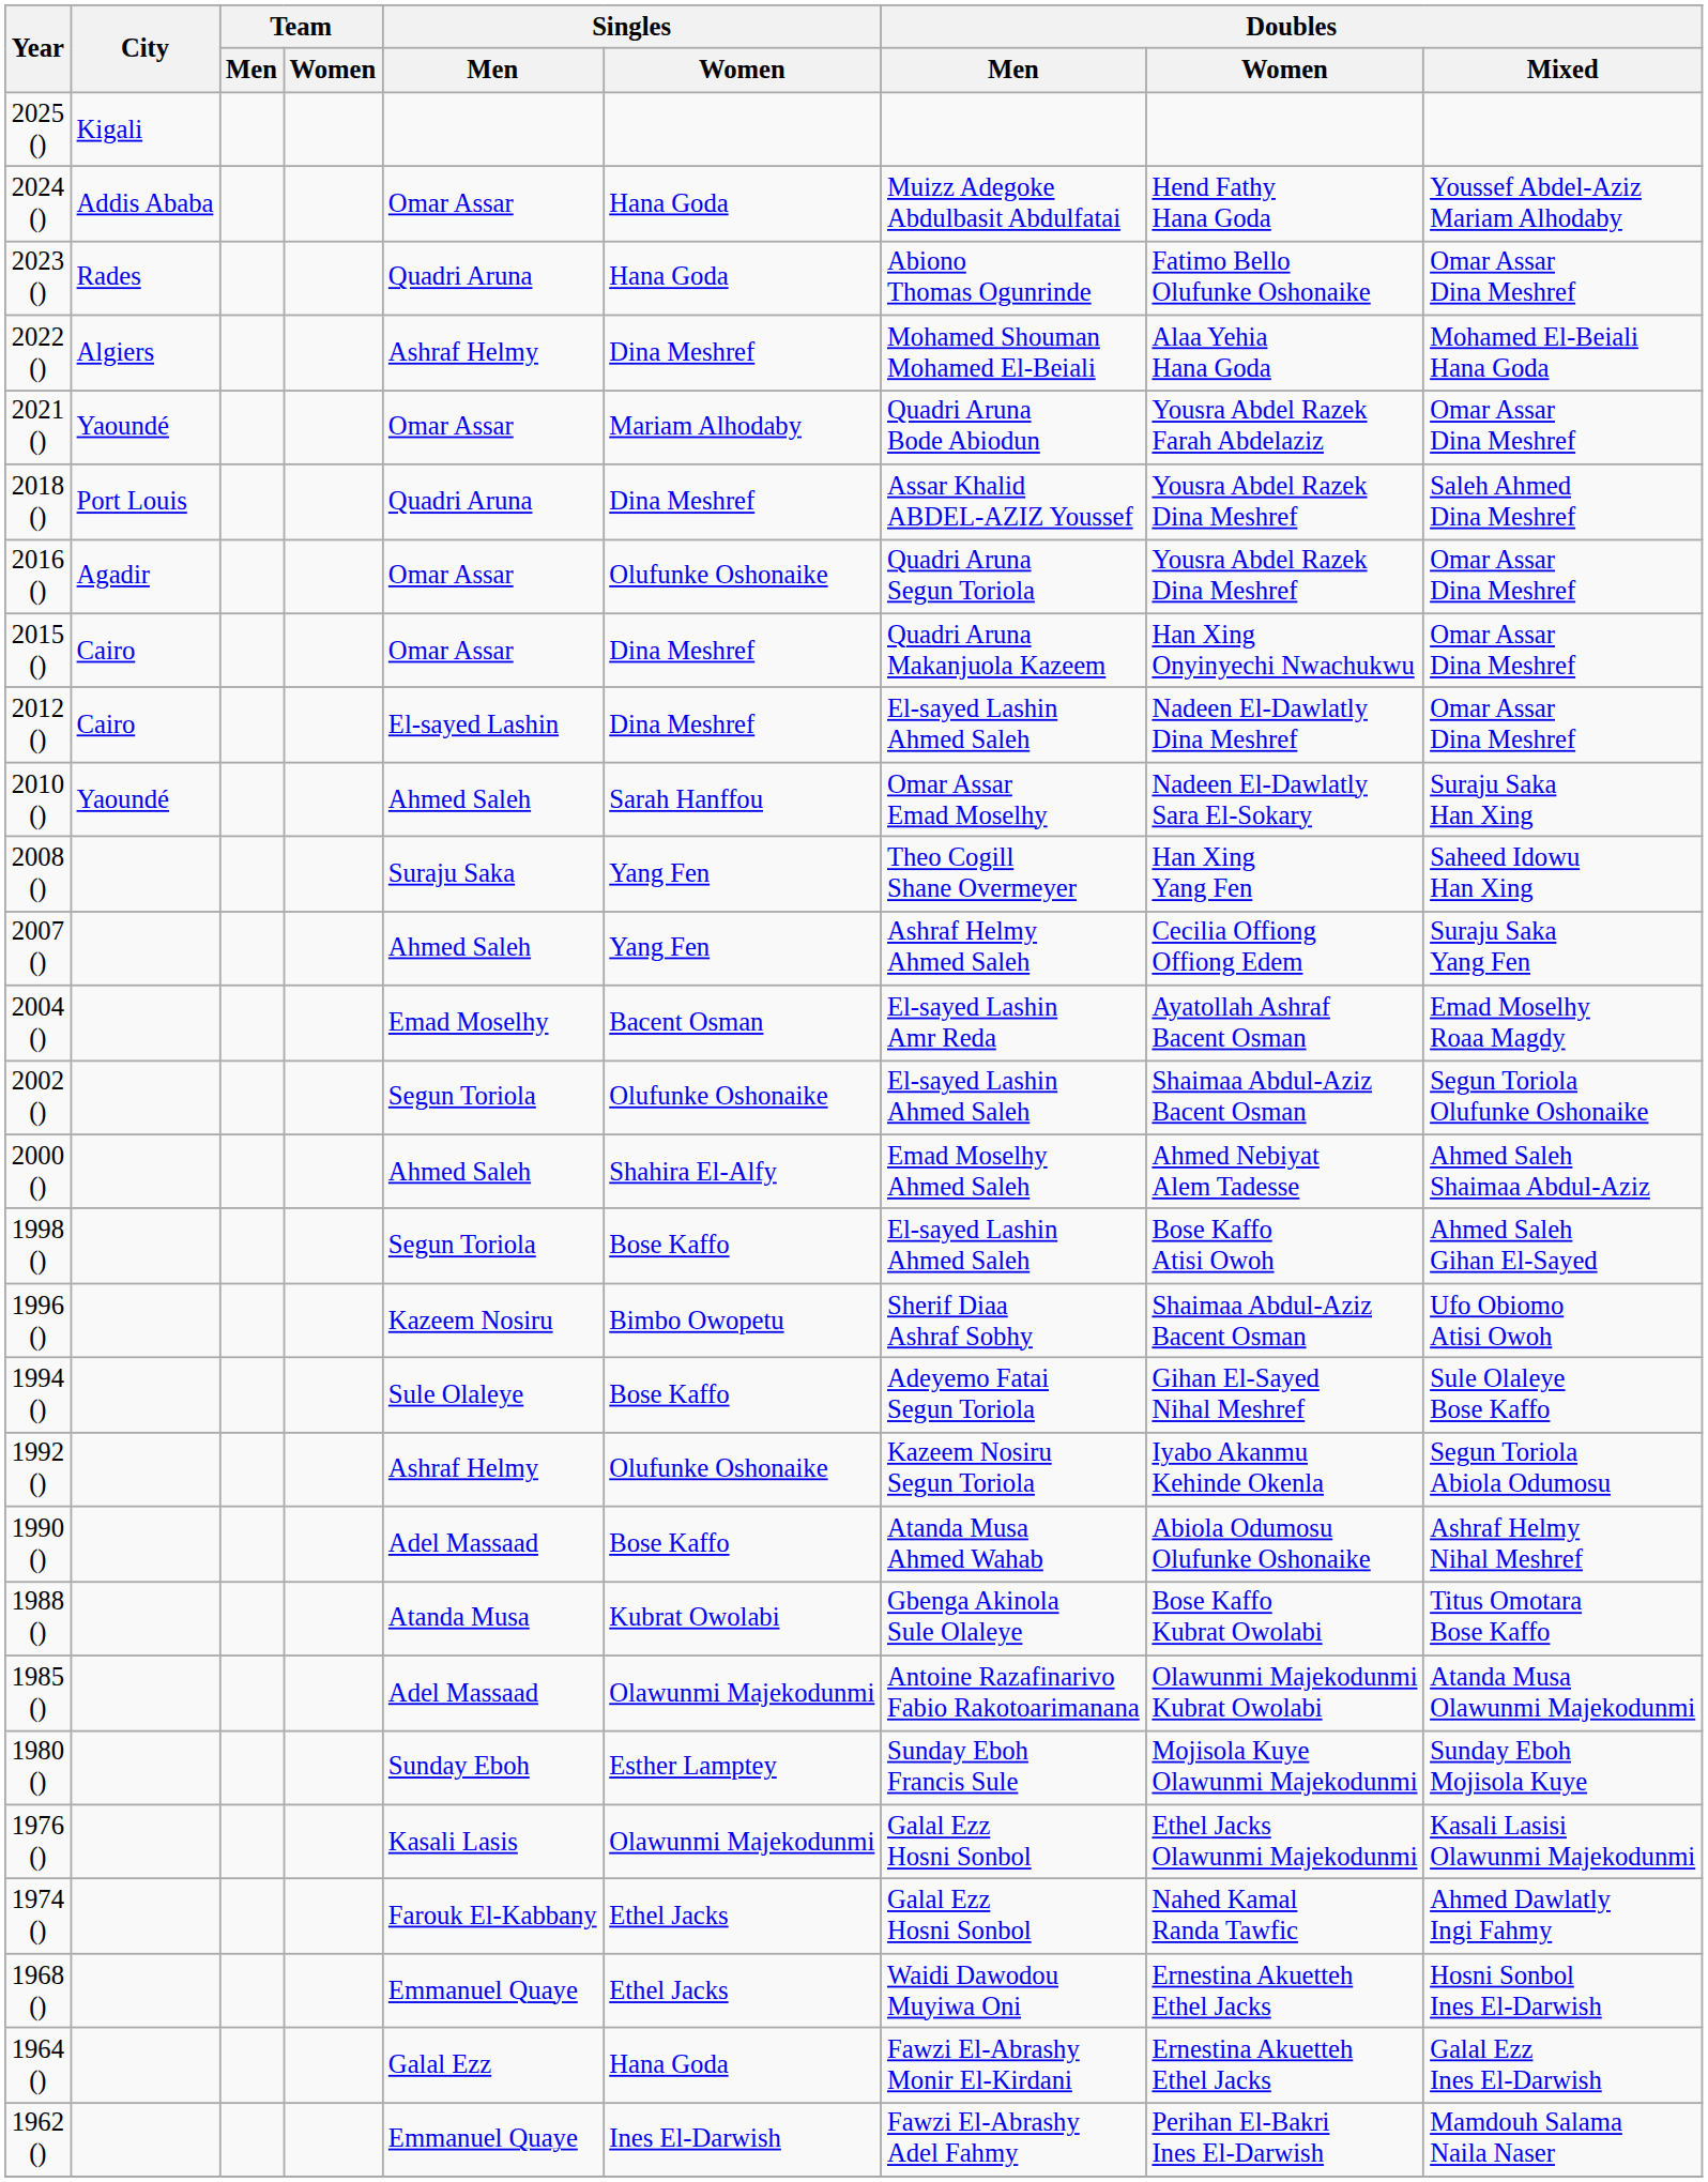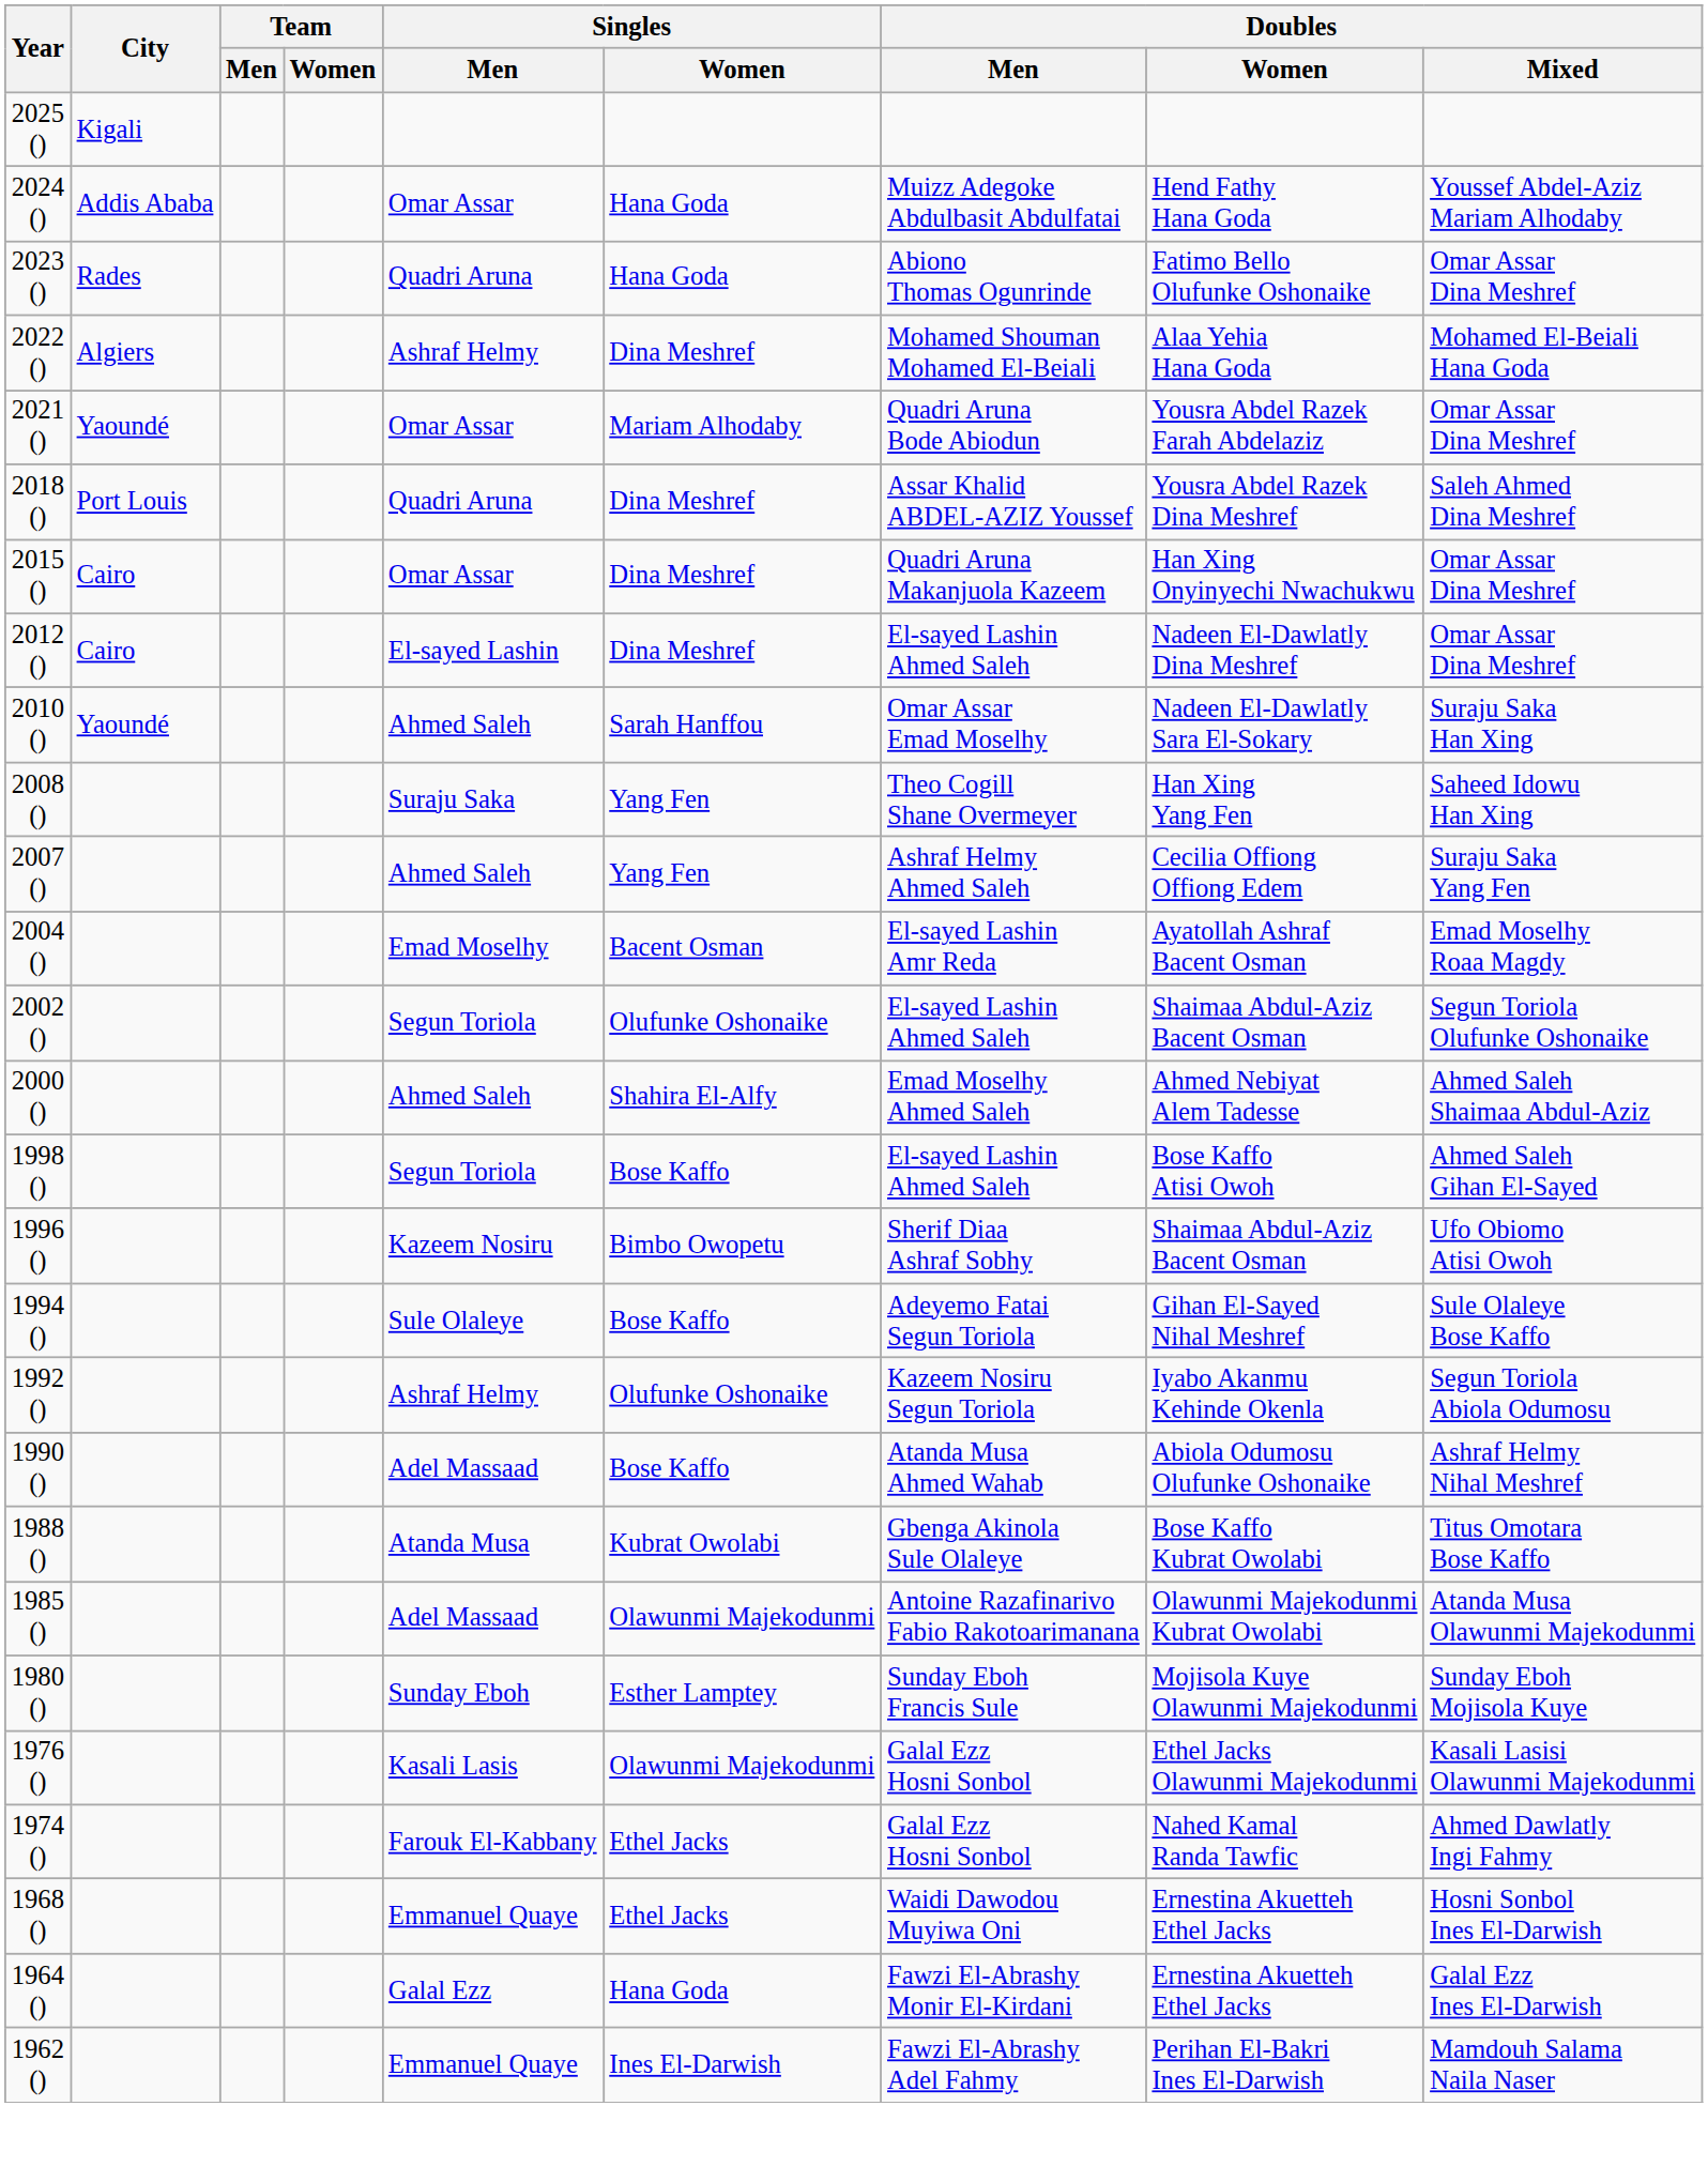- row: 2016 () | Agadir | Omar Assar | Olufunke Oshonaike | Quadri Aruna Segun Toriola | Yousra Abdel Razek Dina Meshref | Omar Assar Dina Meshref
